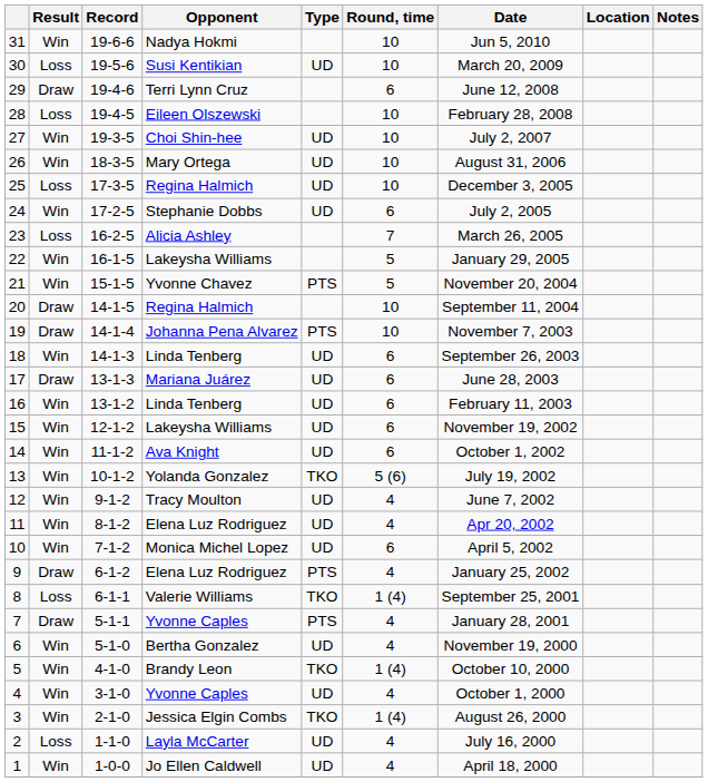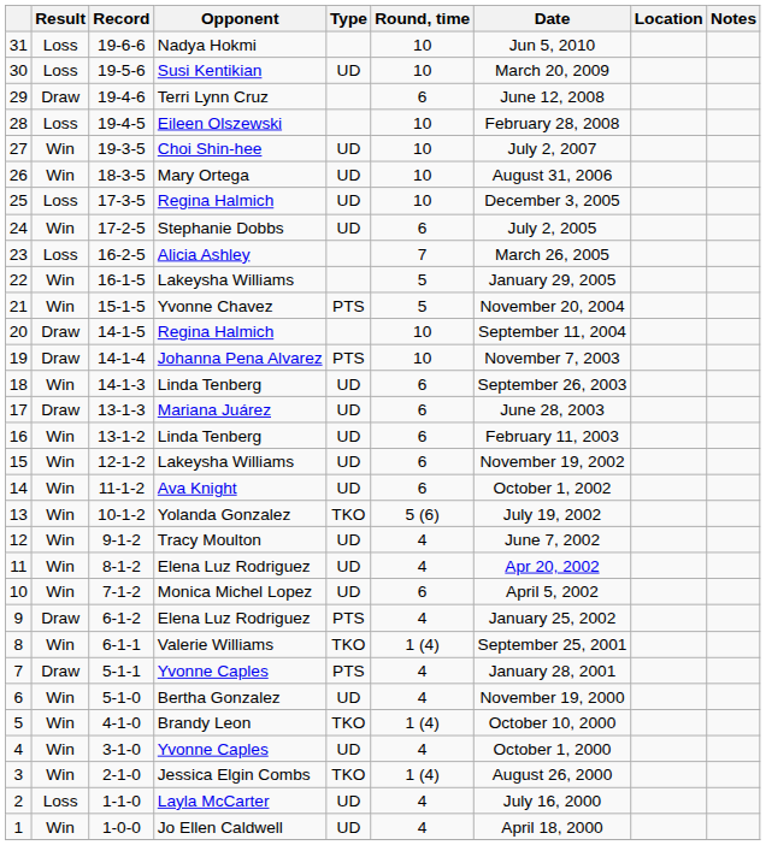31 | Result: Win -> Loss
8 | Result: Loss -> Win
